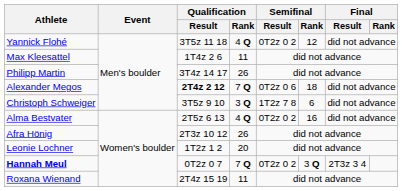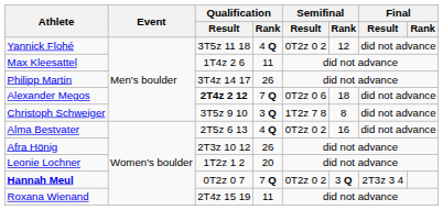Christoph Schweiger | Semifinal / Rank: 6 -> 8
